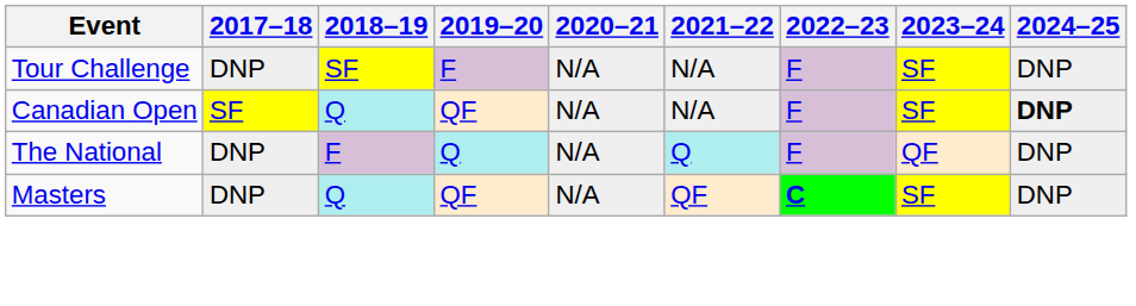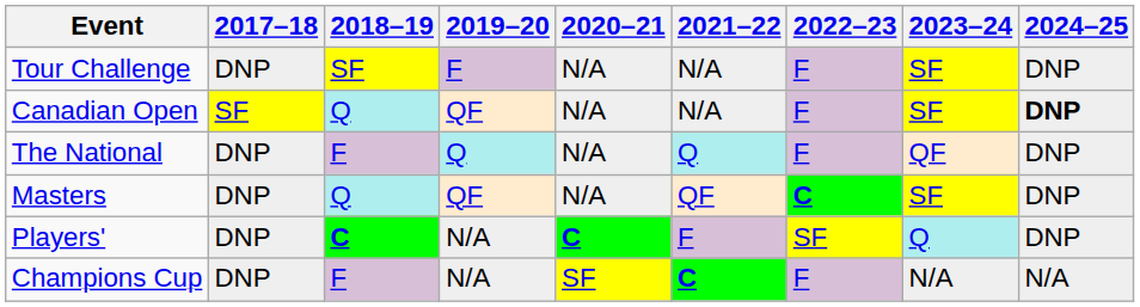+ row: Players' | DNP | C | N/A | C | F | SF | Q | DNP
+ row: Champions Cup | DNP | F | N/A | SF | C | F | N/A | N/A
